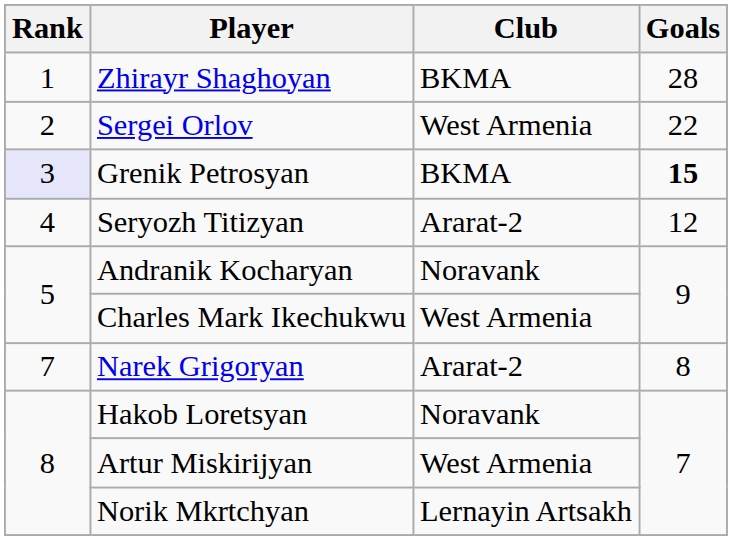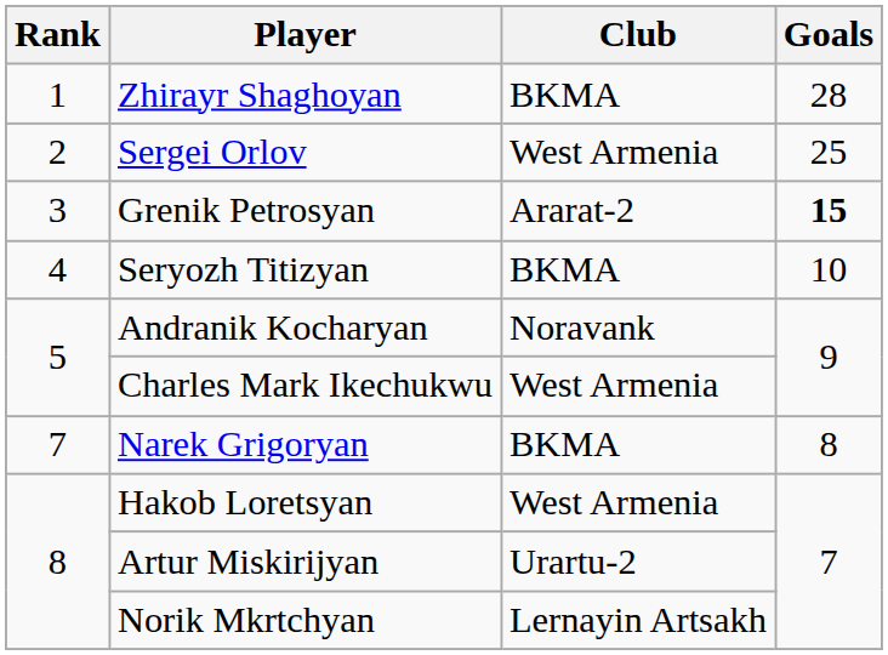Sergei Orlov | Goals: 22 -> 25
Grenik Petrosyan | Rank: lavender background -> no background
Grenik Petrosyan | Club: BKMA -> Ararat-2
Seryozh Titizyan | Club: Ararat-2 -> BKMA
Seryozh Titizyan | Goals: 12 -> 10
Narek Grigoryan | Club: Ararat-2 -> BKMA
Hakob Loretsyan | Club: Noravank -> West Armenia
Artur Miskirijyan | Club: West Armenia -> Urartu-2
